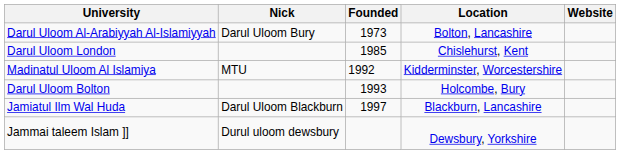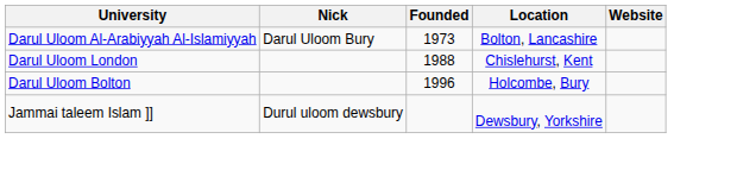Darul Uloom London | Founded: 1985 -> 1988
- row: Madinatul Uloom Al Islamiya | MTU | 1992 | Kidderminster, Worcestershire
Darul Uloom Bolton | Founded: 1993 -> 1996
- row: Jamiatul Ilm Wal Huda | Darul Uloom Blackburn | 1997 | Blackburn, Lancashire
